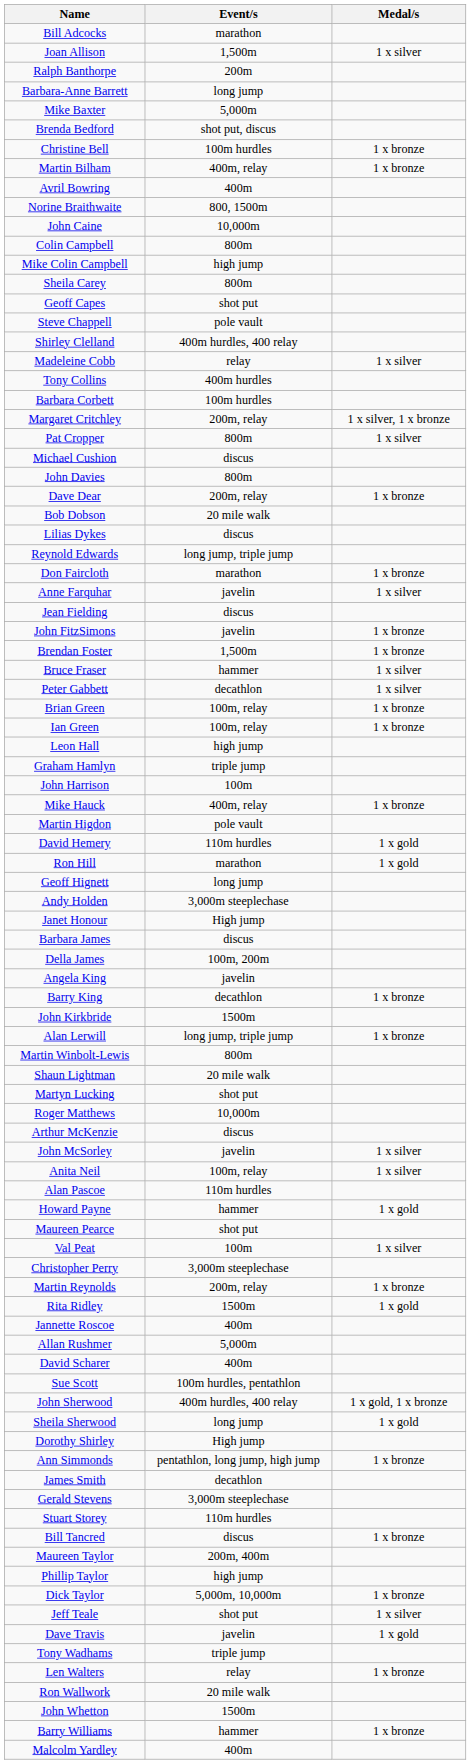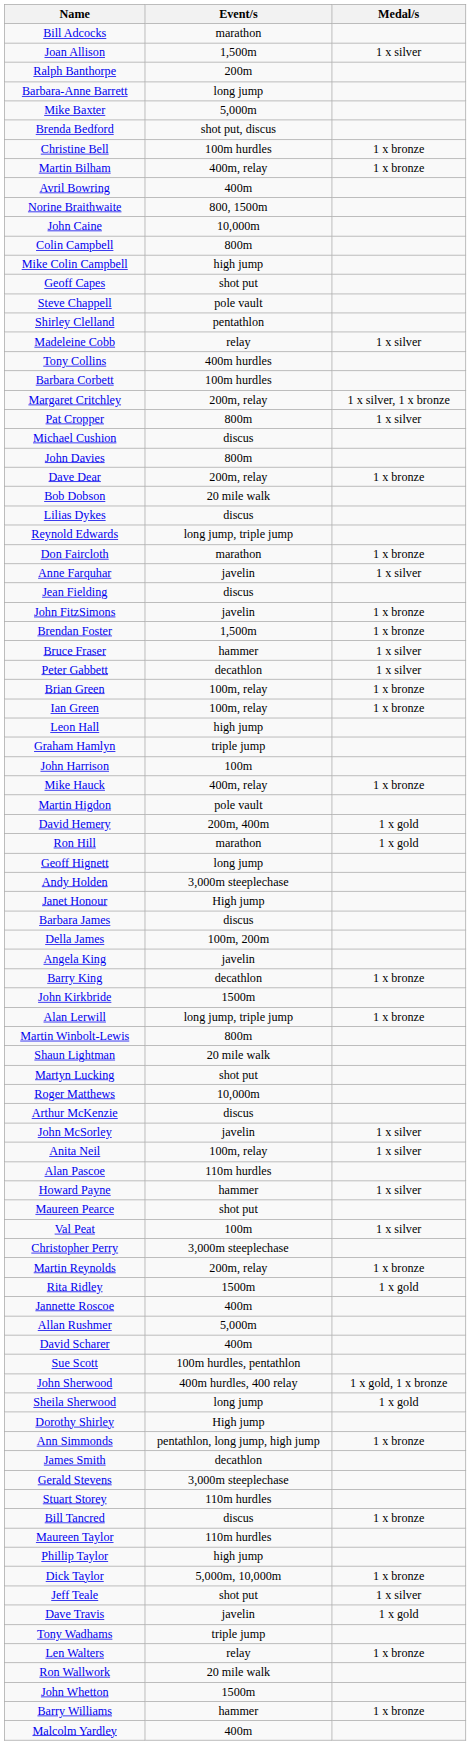- row: Sheila Carey | 800m
Shirley Clelland | Event/s: 400m hurdles, 400 relay -> pentathlon
David Hemery | Event/s: 110m hurdles -> 200m, 400m
Howard Payne | Medal/s: 1 x gold -> 1 x silver
Maureen Taylor | Event/s: 200m, 400m -> 110m hurdles
